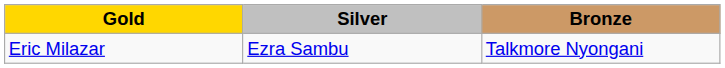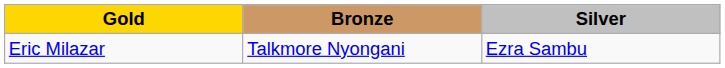columns swapped: Silver <-> Bronze
